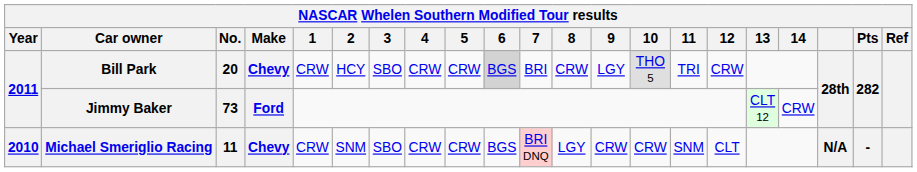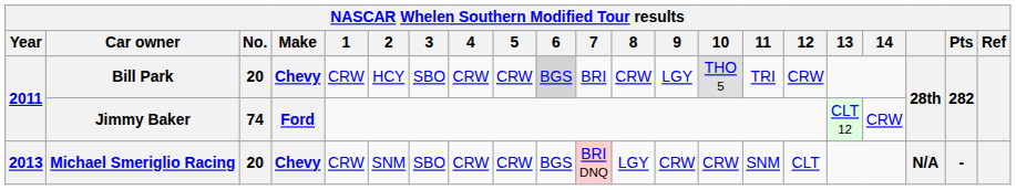Jimmy Baker | No.: 73 -> 74
Michael Smeriglio Racing | Year: 2010 -> 2013
Michael Smeriglio Racing | No.: 11 -> 20
